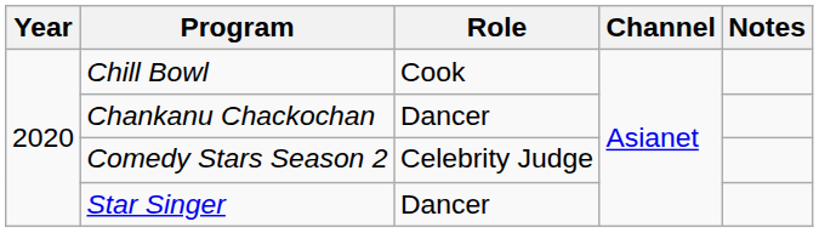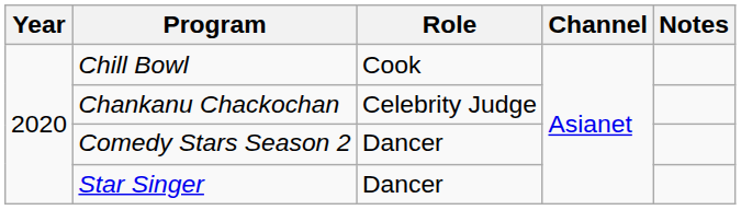Chankanu Chackochan | Role: Dancer -> Celebrity Judge
Comedy Stars Season 2 | Role: Celebrity Judge -> Dancer
